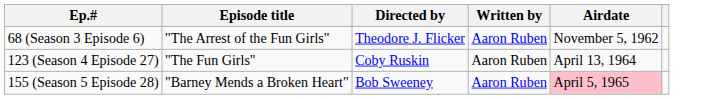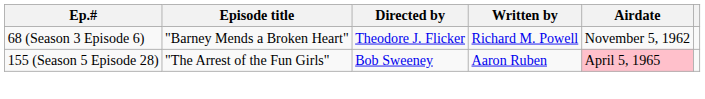68 (Season 3 Episode 6) | Episode title: "The Arrest of the Fun Girls" -> "Barney Mends a Broken Heart"
68 (Season 3 Episode 6) | Written by: Aaron Ruben -> Richard M. Powell
- row: 123 (Season 4 Episode 27) | "The Fun Girls" | Coby Ruskin | Aaron Ruben | April 13, 1964
155 (Season 5 Episode 28) | Episode title: "Barney Mends a Broken Heart" -> "The Arrest of the Fun Girls"
